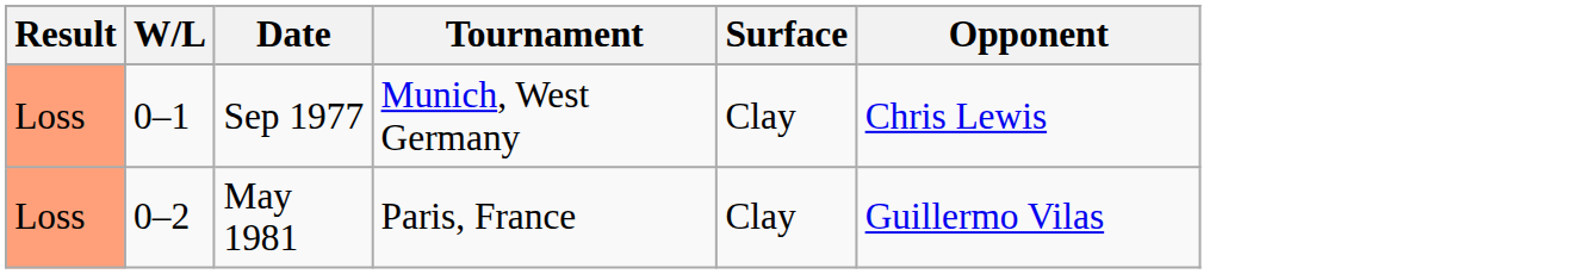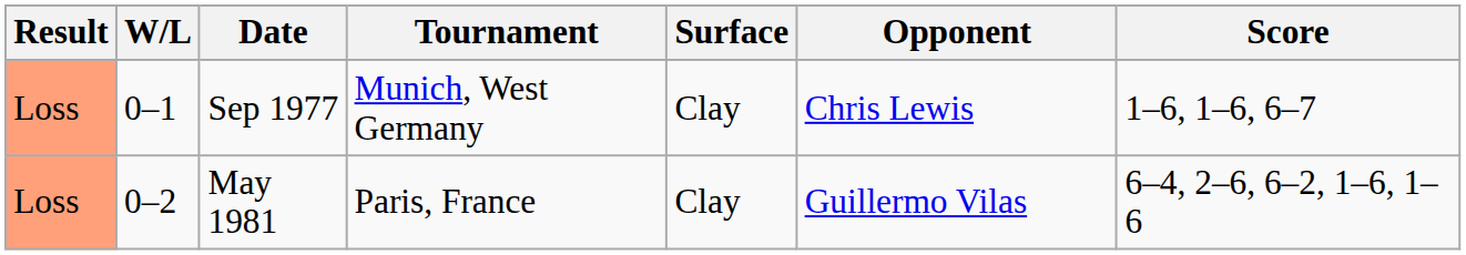+ column: Score | 1–6, 1–6, 6–7 | 6–4, 2–6, 6–2, 1–6, 1–6
